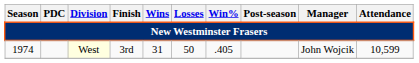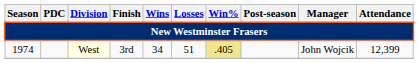1974 | Wins: 31 -> 34
1974 | Losses: 50 -> 51
1974 | Win%: no background -> khaki background
1974 | Attendance: 10,599 -> 12,399
